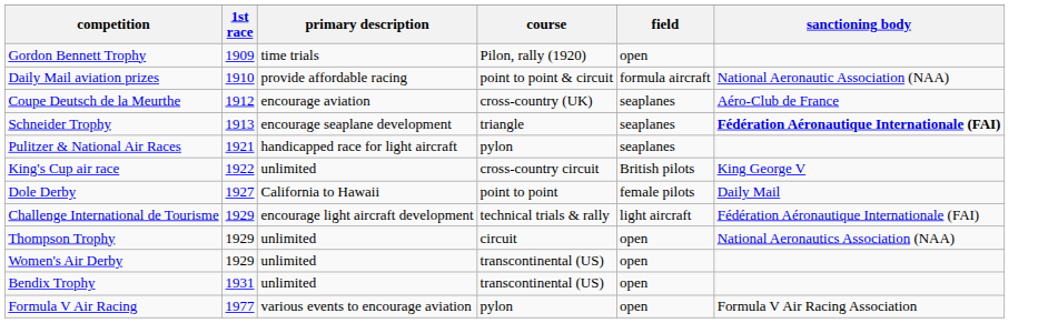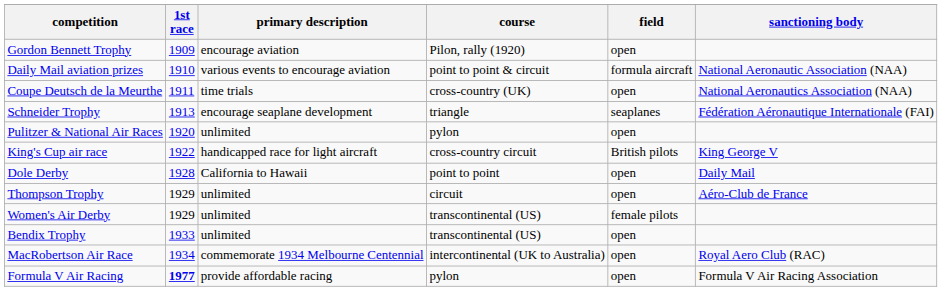Gordon Bennett Trophy | primary description: time trials -> encourage aviation
Daily Mail aviation prizes | primary description: provide affordable racing -> various events to encourage aviation
Coupe Deutsch de la Meurthe | 1st race: 1912 -> 1911
Coupe Deutsch de la Meurthe | primary description: encourage aviation -> time trials
Coupe Deutsch de la Meurthe | field: seaplanes -> open
Coupe Deutsch de la Meurthe | sanctioning body: Aéro-Club de France -> National Aeronautics Association (NAA)
Schneider Trophy | sanctioning body: bold -> normal
Pulitzer & National Air Races | 1st race: 1921 -> 1920
Pulitzer & National Air Races | primary description: handicapped race for light aircraft -> unlimited
Pulitzer & National Air Races | field: seaplanes -> open
King's Cup air race | primary description: unlimited -> handicapped race for light aircraft
Dole Derby | 1st race: 1927 -> 1928
Dole Derby | field: female pilots -> open
- row: Challenge International de Tourisme | 1929 | encourage light aircraft development | technical trials & rally | light aircraft | Fédération Aéronautique Internationale (FAI)
Thompson Trophy | sanctioning body: National Aeronautics Association (NAA) -> Aéro-Club de France
Women's Air Derby | field: open -> female pilots
Bendix Trophy | 1st race: 1931 -> 1933
+ row: MacRobertson Air Race | 1934 | commemorate 1934 Melbourne Centennial | intercontinental (UK to Australia) | open | Royal Aero Club (RAC)
Formula V Air Racing | 1st race: normal -> bold
Formula V Air Racing | primary description: various events to encourage aviation -> provide affordable racing
